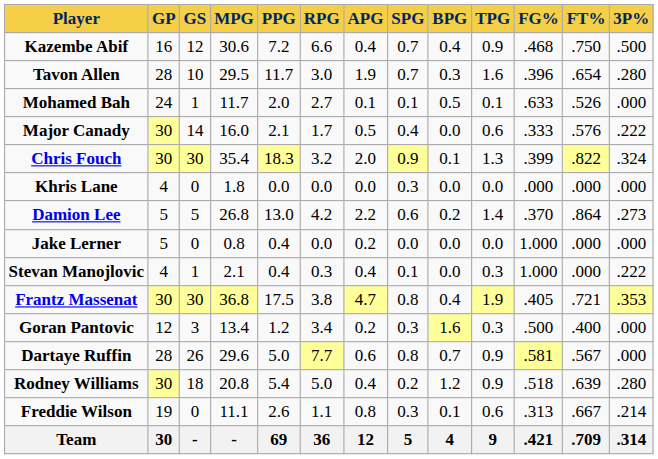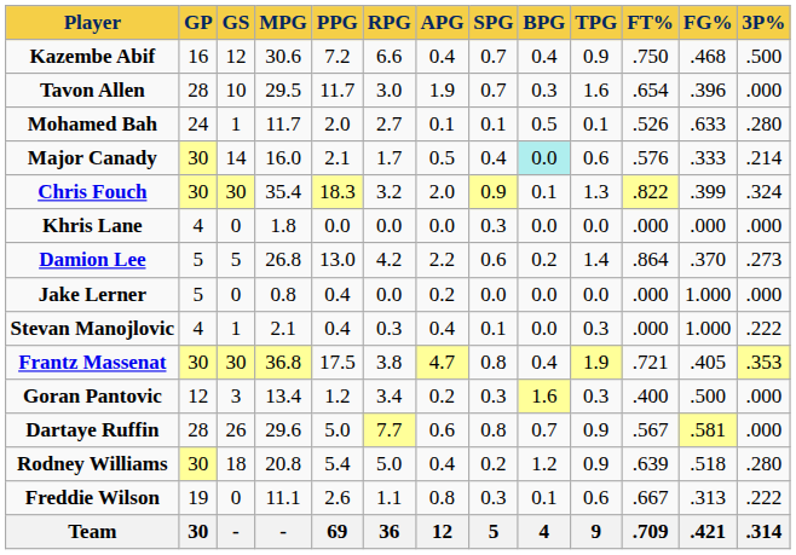columns swapped: FG% <-> FT%
Tavon Allen | 3P%: .280 -> .000
Mohamed Bah | 3P%: .000 -> .280
Major Canady | BPG: no background -> paleturquoise background
Major Canady | 3P%: .222 -> .214
Freddie Wilson | 3P%: .214 -> .222
